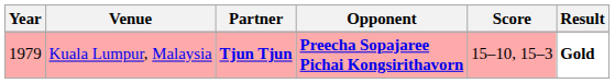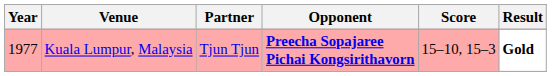Kuala Lumpur, Malaysia | Year: 1979 -> 1977
Kuala Lumpur, Malaysia | Partner: bold -> normal
